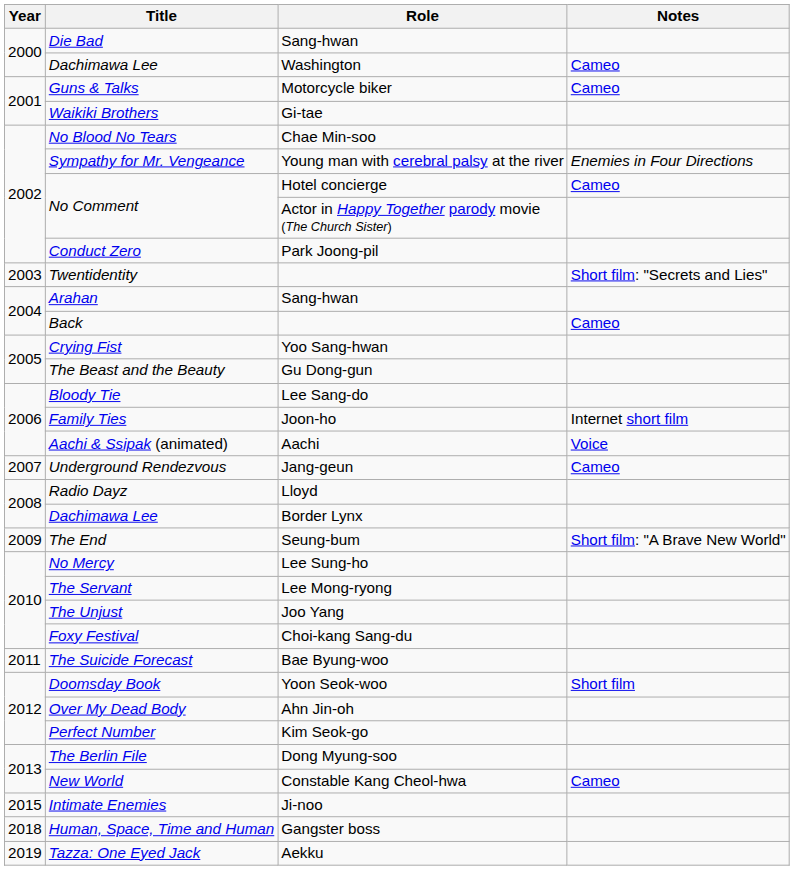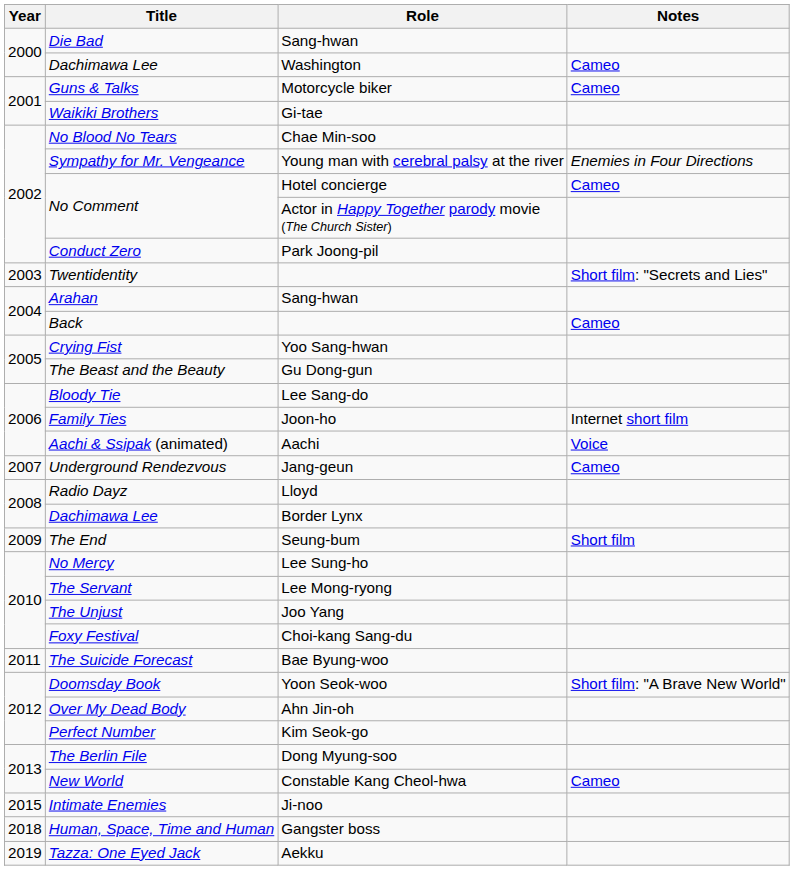The End | Notes: Short film: "A Brave New World" -> Short film
Doomsday Book | Notes: Short film -> Short film: "A Brave New World"
